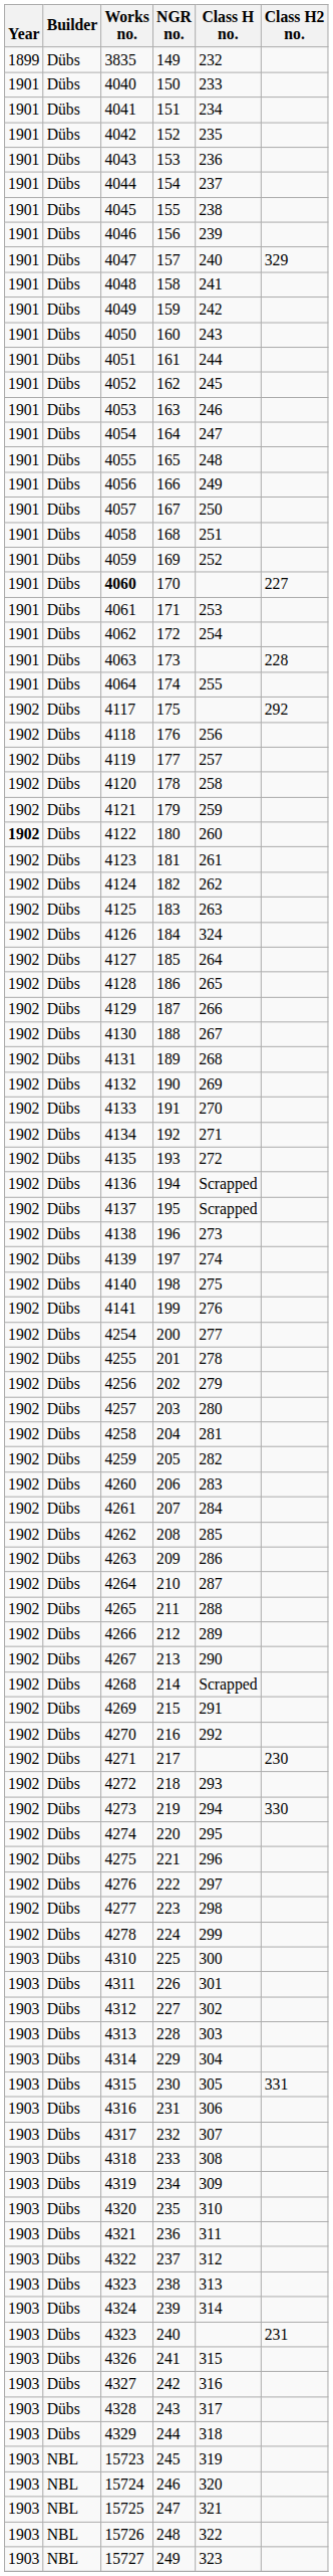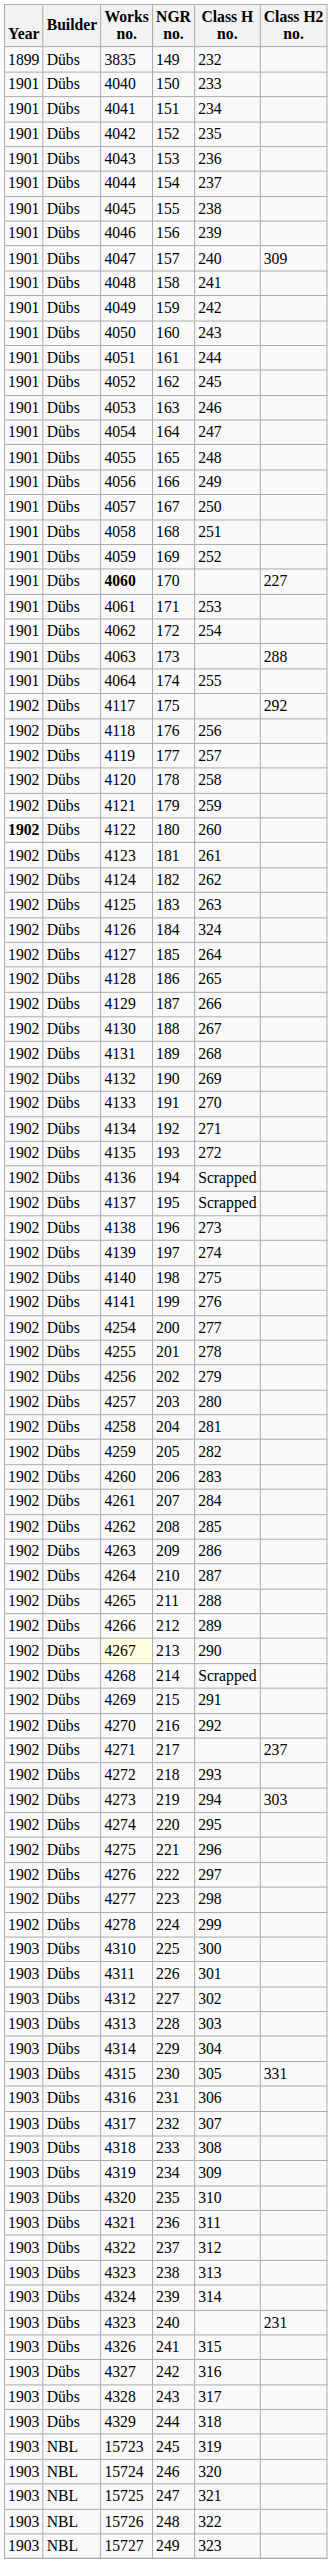157 | Class H2 no.: 329 -> 309
173 | Class H2 no.: 228 -> 288
213 | Works no.: no background -> lightyellow background
217 | Class H2 no.: 230 -> 237
219 | Class H2 no.: 330 -> 303
